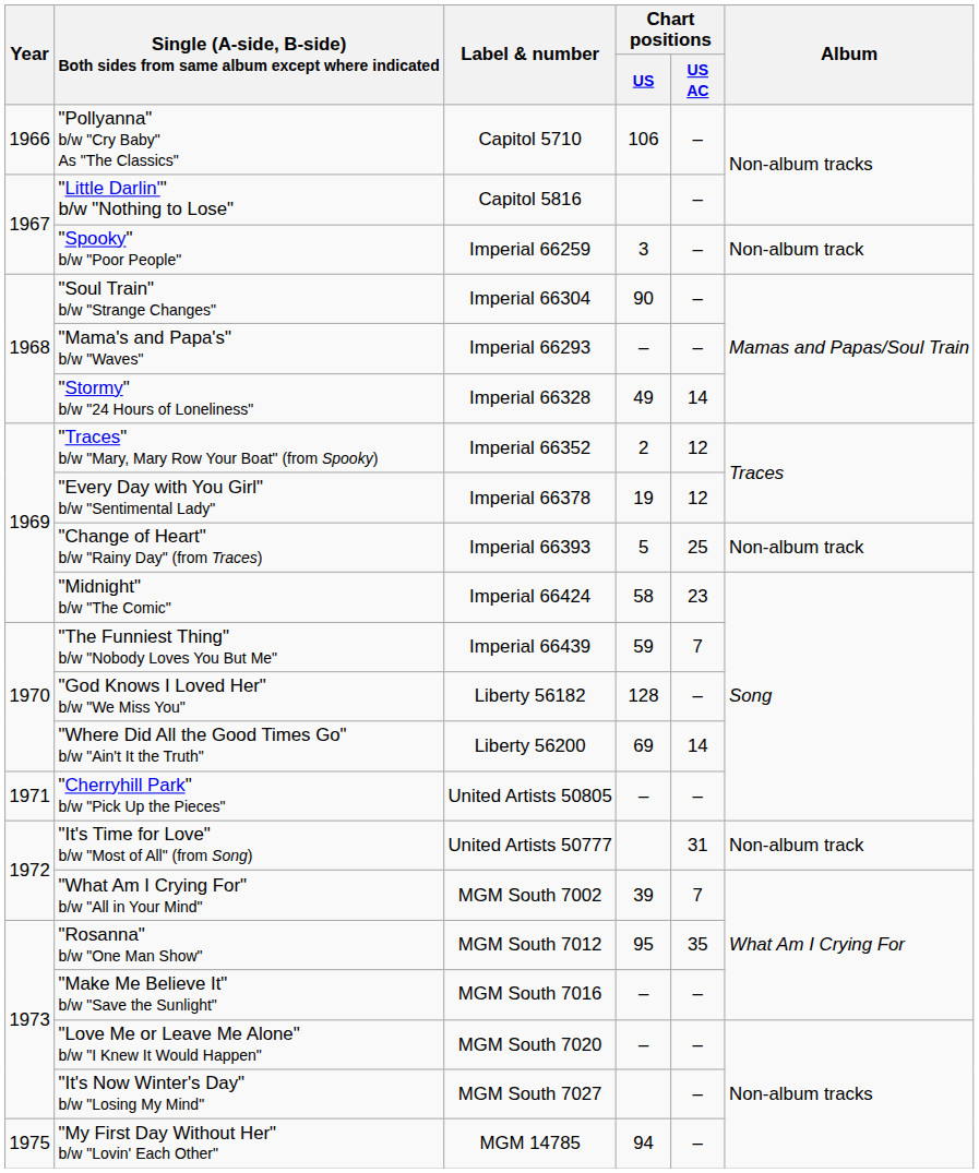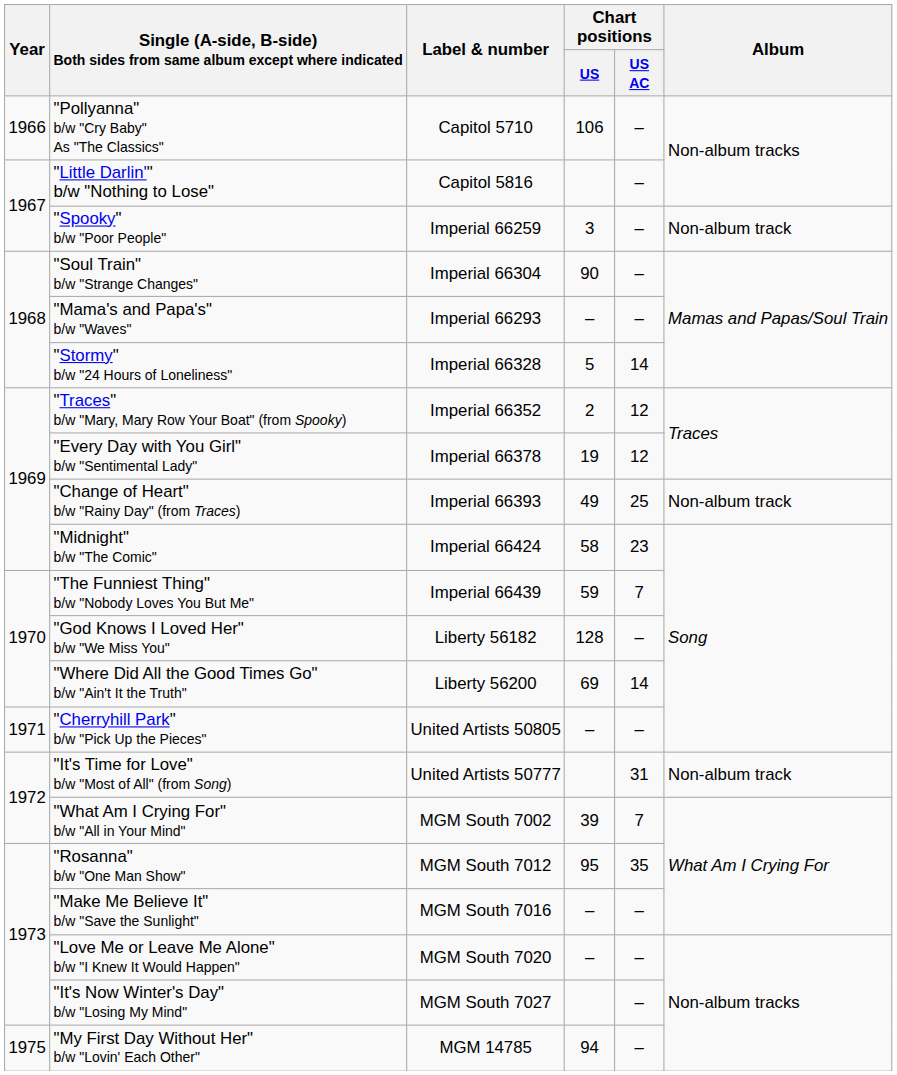"Stormy" b/w "24 Hours of Loneliness" | Chart positions / US: 49 -> 5
"Change of Heart" b/w "Rainy Day" (from Traces) | Chart positions / US: 5 -> 49
